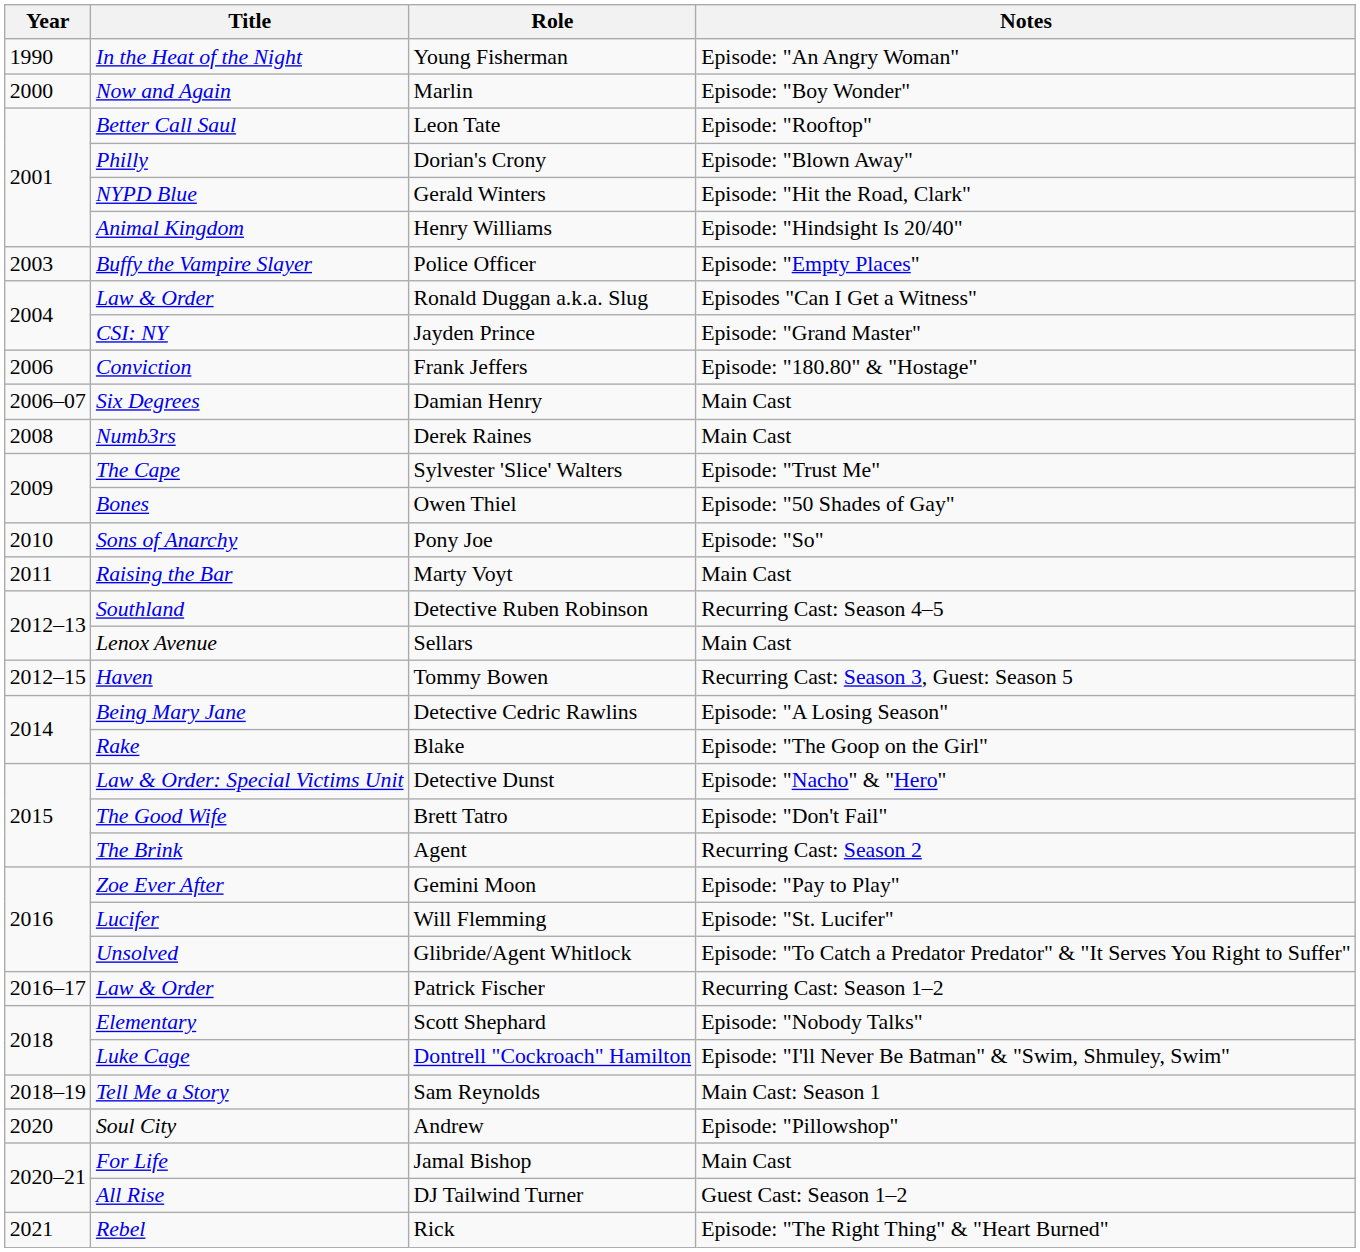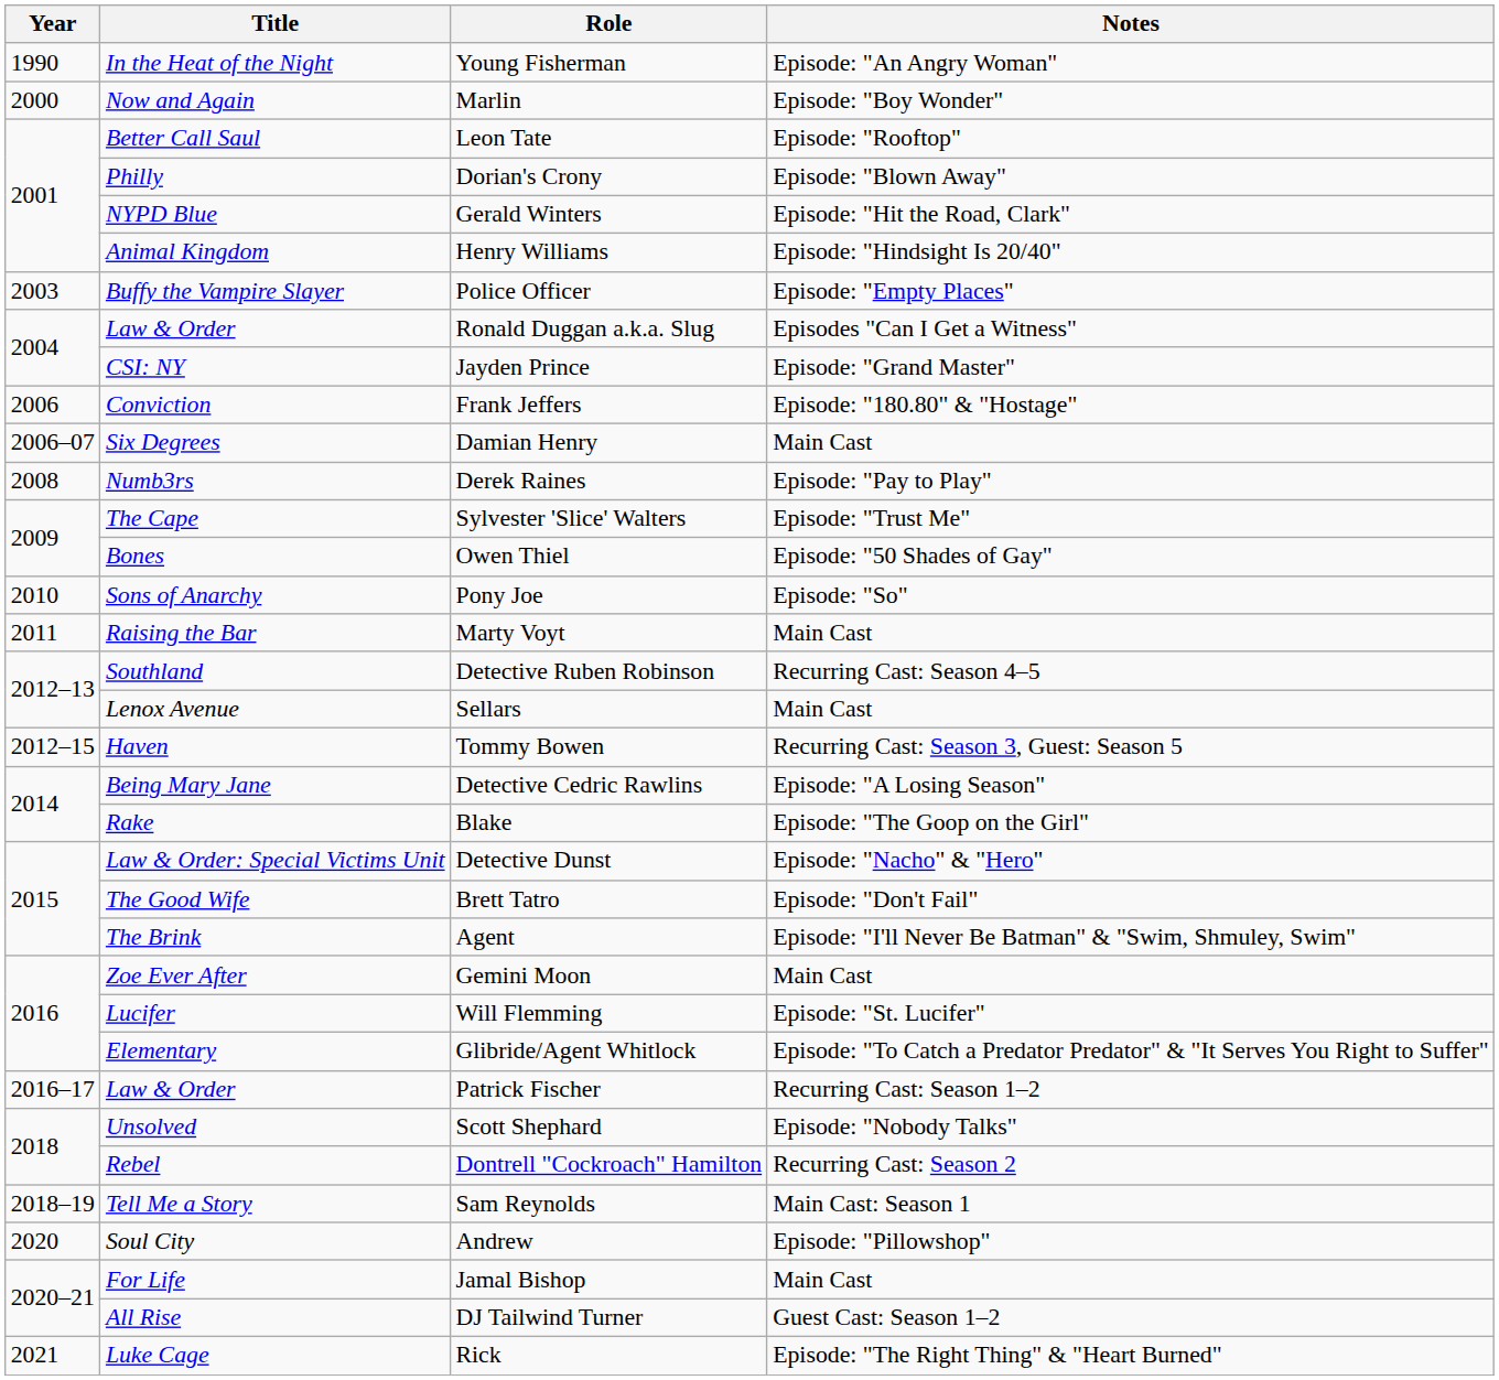Derek Raines | Notes: Main Cast -> Episode: "Pay to Play"
Agent | Notes: Recurring Cast: Season 2 -> Episode: "I'll Never Be Batman" & "Swim, Shmuley, Swim"
Gemini Moon | Notes: Episode: "Pay to Play" -> Main Cast
Glibride/Agent Whitlock | Title: Unsolved -> Elementary
Scott Shephard | Title: Elementary -> Unsolved
Dontrell "Cockroach" Hamilton | Title: Luke Cage -> Rebel
Dontrell "Cockroach" Hamilton | Notes: Episode: "I'll Never Be Batman" & "Swim, Shmuley, Swim" -> Recurring Cast: Season 2
Rick | Title: Rebel -> Luke Cage
